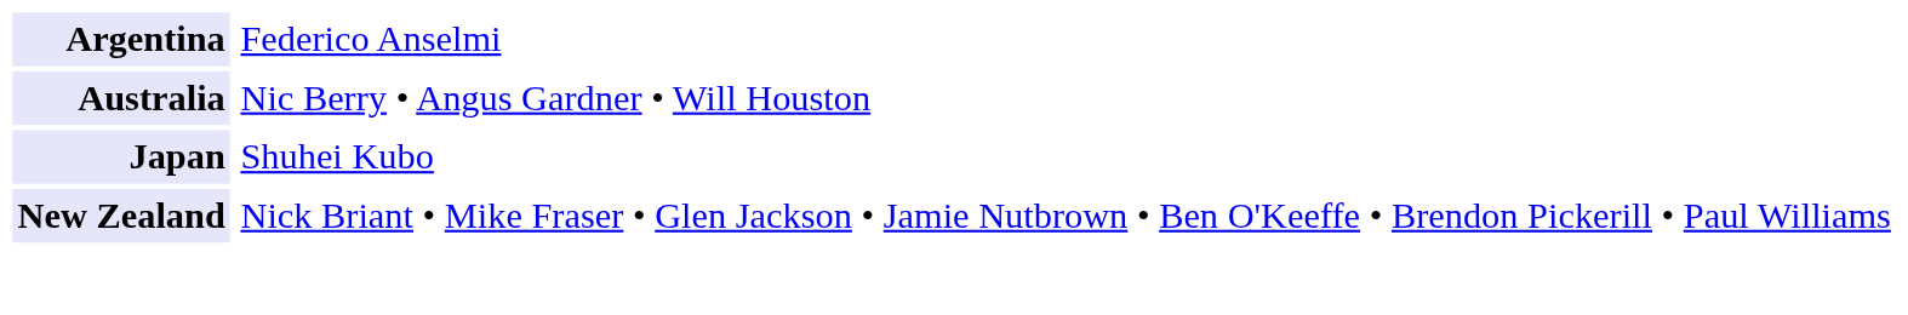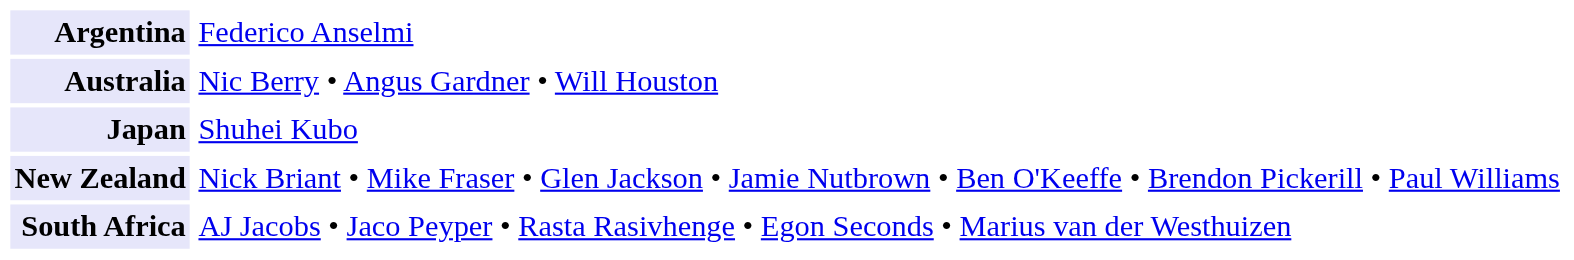+ row: South Africa | AJ Jacobs • Jaco Peyper • Rasta Rasivhenge • Egon Seconds • Marius van der Westhuizen
